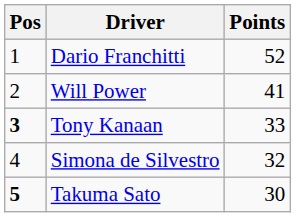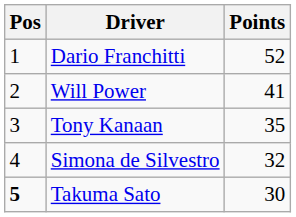Tony Kanaan | Pos: bold -> normal
Tony Kanaan | Points: 33 -> 35
